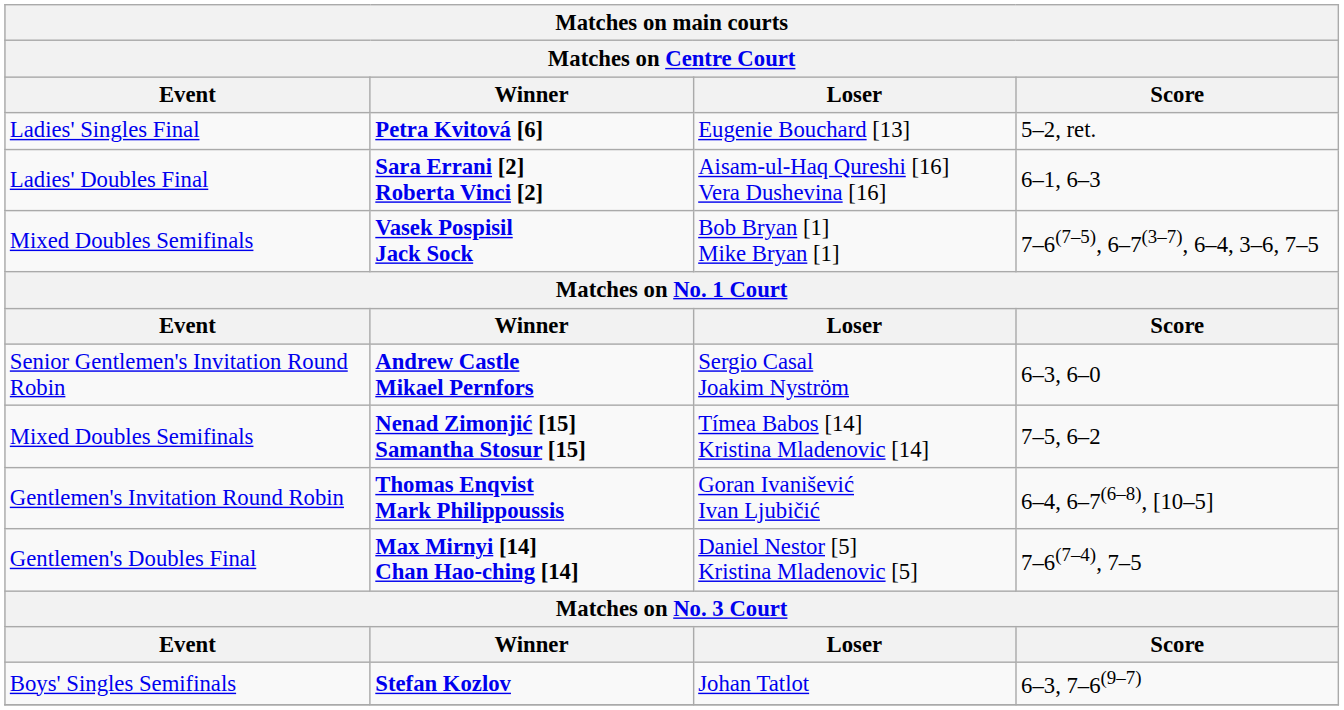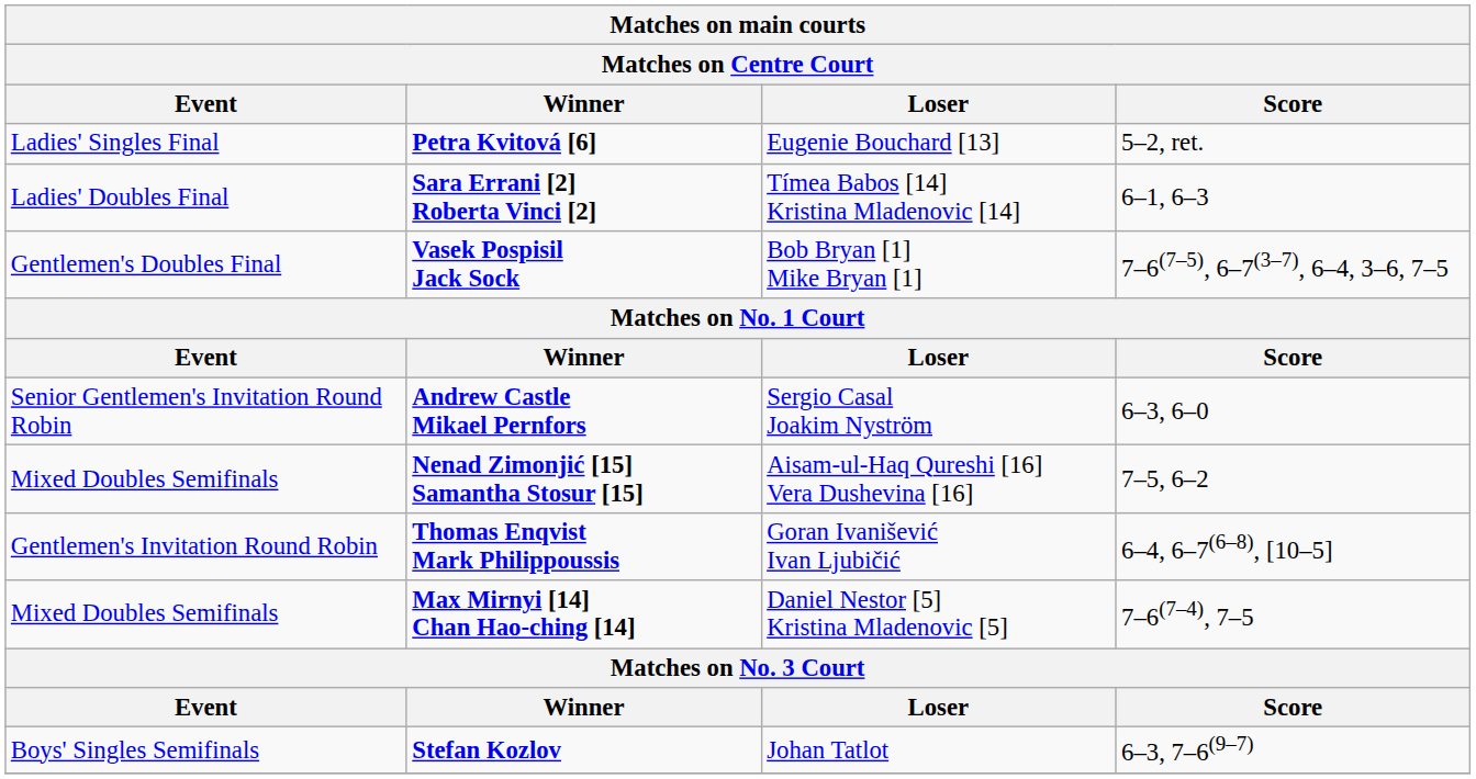Sara Errani [2] Roberta Vinci [2] | Loser: Aisam-ul-Haq Qureshi [16] Vera Dushevina [16] -> Tímea Babos [14] Kristina Mladenovic [14]
Vasek Pospisil Jack Sock | Event: Mixed Doubles Semifinals -> Gentlemen's Doubles Final
Nenad Zimonjić [15] Samantha Stosur [15] | Loser: Tímea Babos [14] Kristina Mladenovic [14] -> Aisam-ul-Haq Qureshi [16] Vera Dushevina [16]
Max Mirnyi [14] Chan Hao-ching [14] | Event: Gentlemen's Doubles Final -> Mixed Doubles Semifinals
